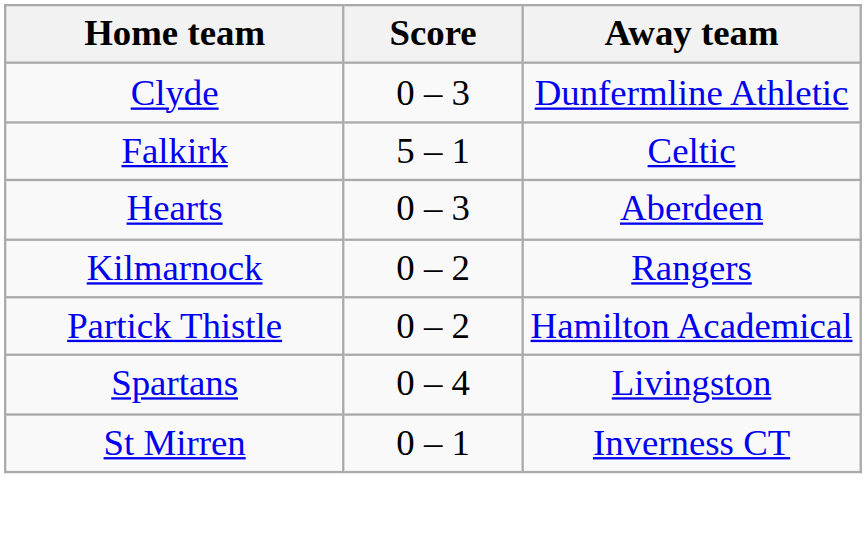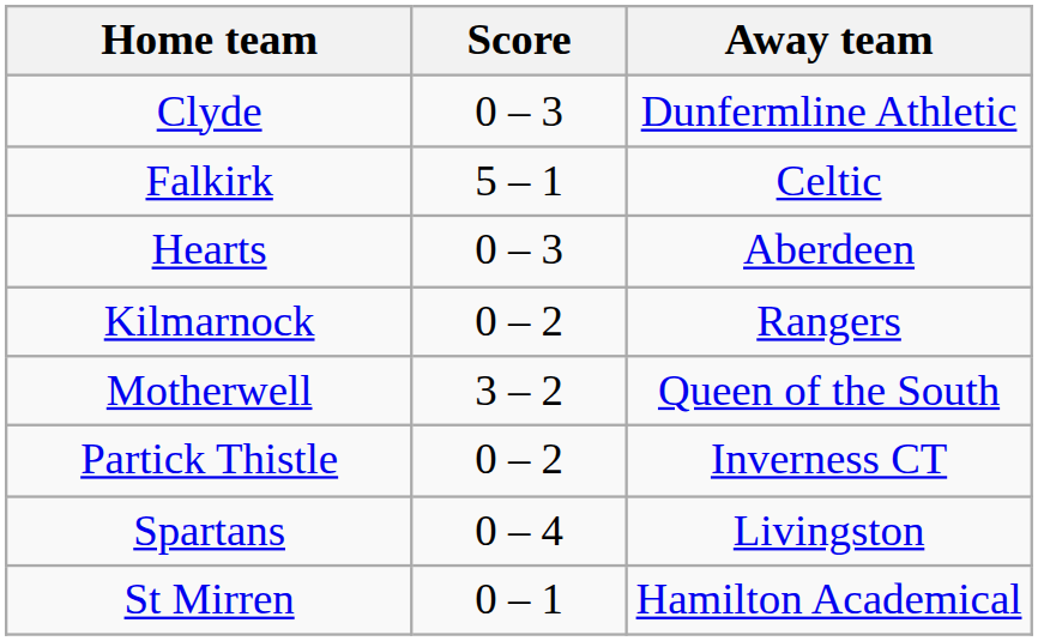+ row: Motherwell | 3 – 2 | Queen of the South
Partick Thistle | Away team: Hamilton Academical -> Inverness CT
St Mirren | Away team: Inverness CT -> Hamilton Academical
